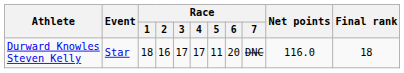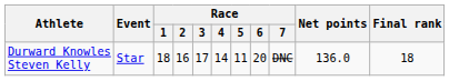Durward Knowles Steven Kelly | Race / 4: 17 -> 14
Durward Knowles Steven Kelly | Net points: 116.0 -> 136.0
